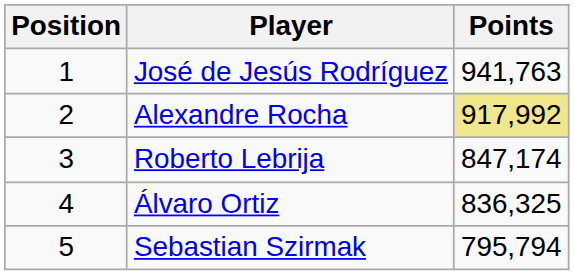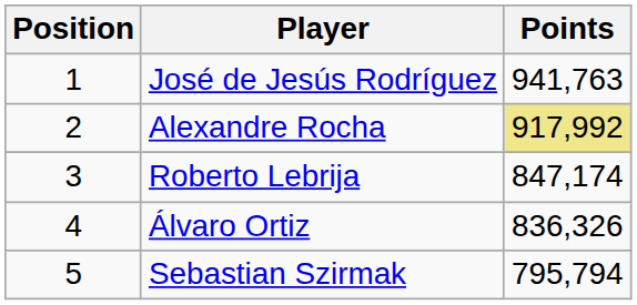Álvaro Ortiz | Points: 836,325 -> 836,326
